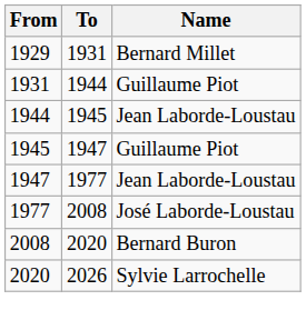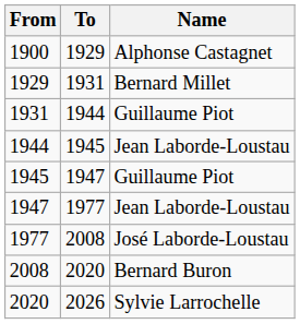+ row: 1900 | 1929 | Alphonse Castagnet
